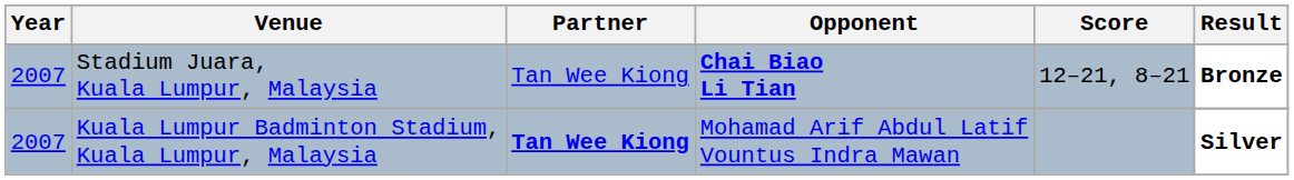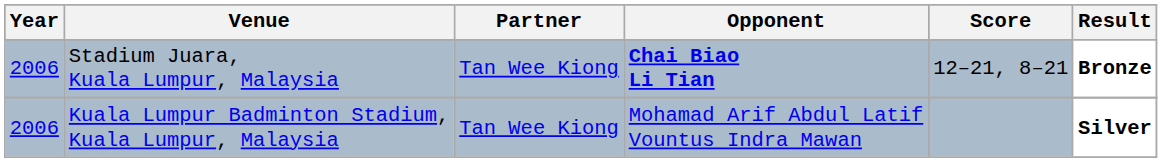Stadium Juara, Kuala Lumpur, Malaysia | Year: 2007 -> 2006
Kuala Lumpur Badminton Stadium, Kuala Lumpur, Malaysia | Year: 2007 -> 2006
Kuala Lumpur Badminton Stadium, Kuala Lumpur, Malaysia | Partner: bold -> normal
